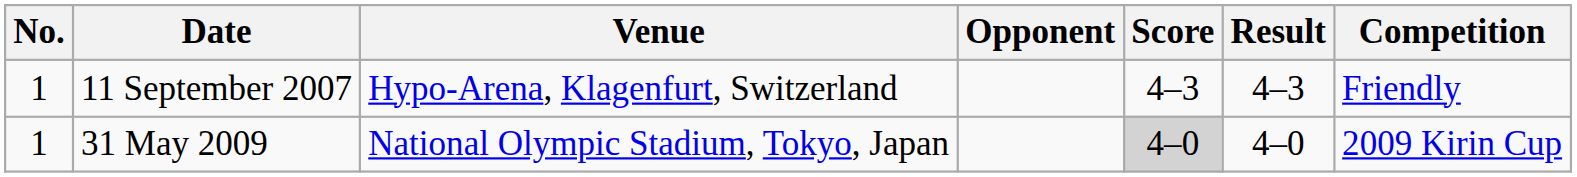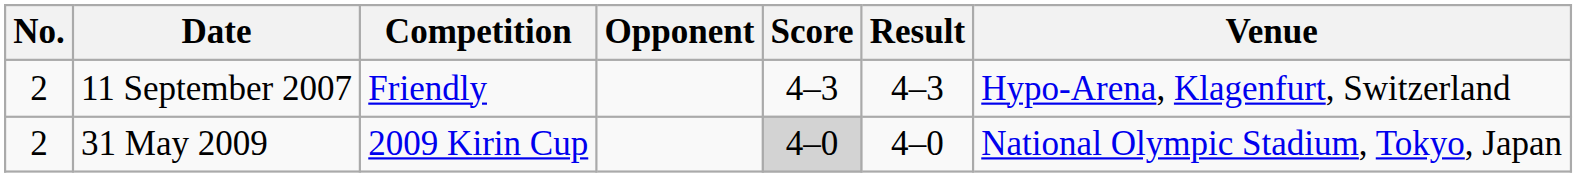columns swapped: Venue <-> Competition
11 September 2007 | No.: 1 -> 2
31 May 2009 | No.: 1 -> 2
